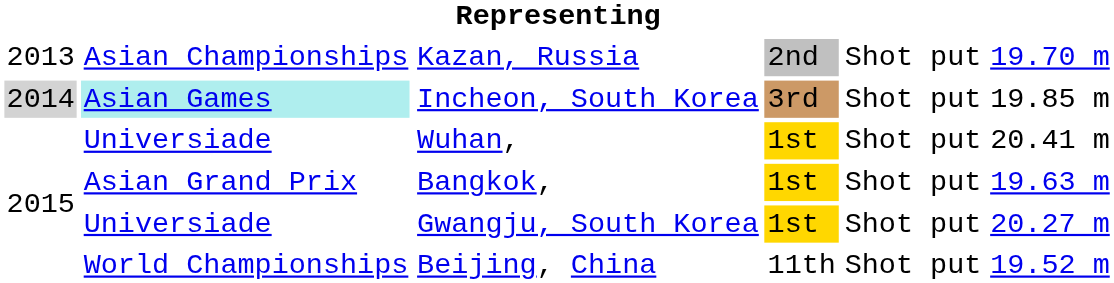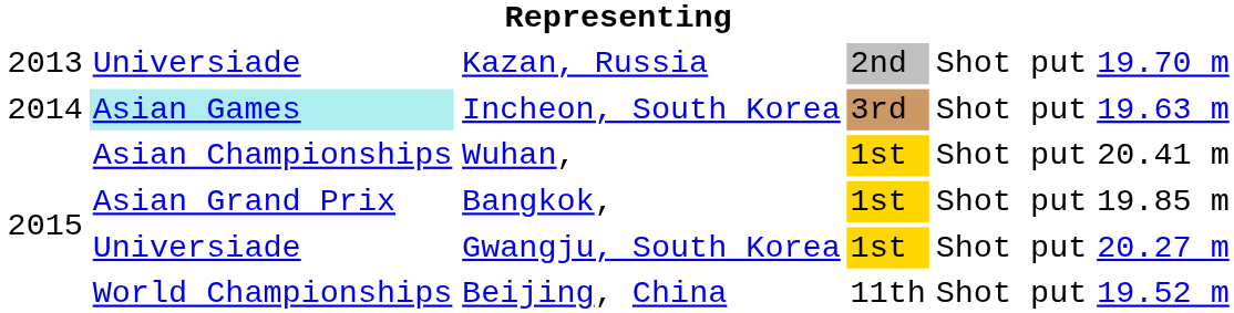Kazan, Russia | column 2: Asian Championships -> Universiade
Incheon, South Korea | column 1: lightgrey background -> no background
Incheon, South Korea | column 6: 19.85 m -> 19.63 m
Wuhan, | column 2: Universiade -> Asian Championships
Bangkok, | column 6: 19.63 m -> 19.85 m
